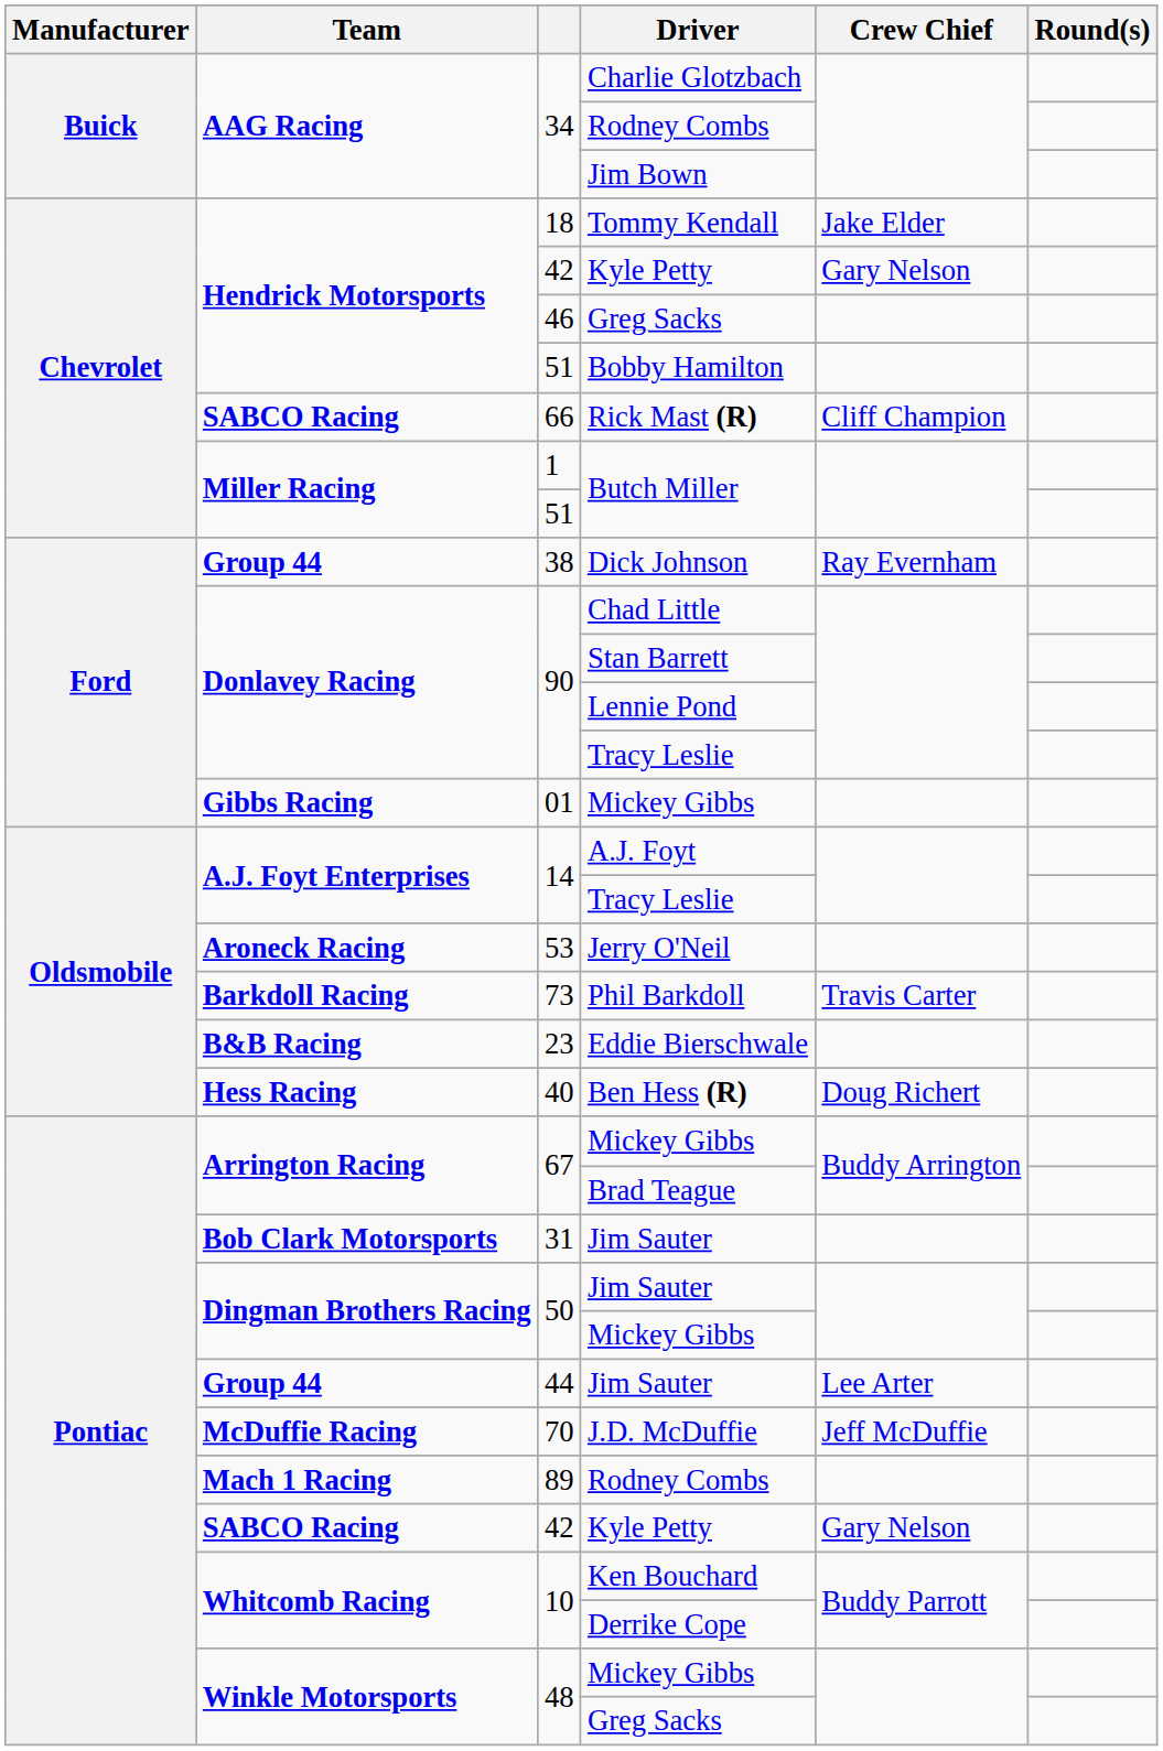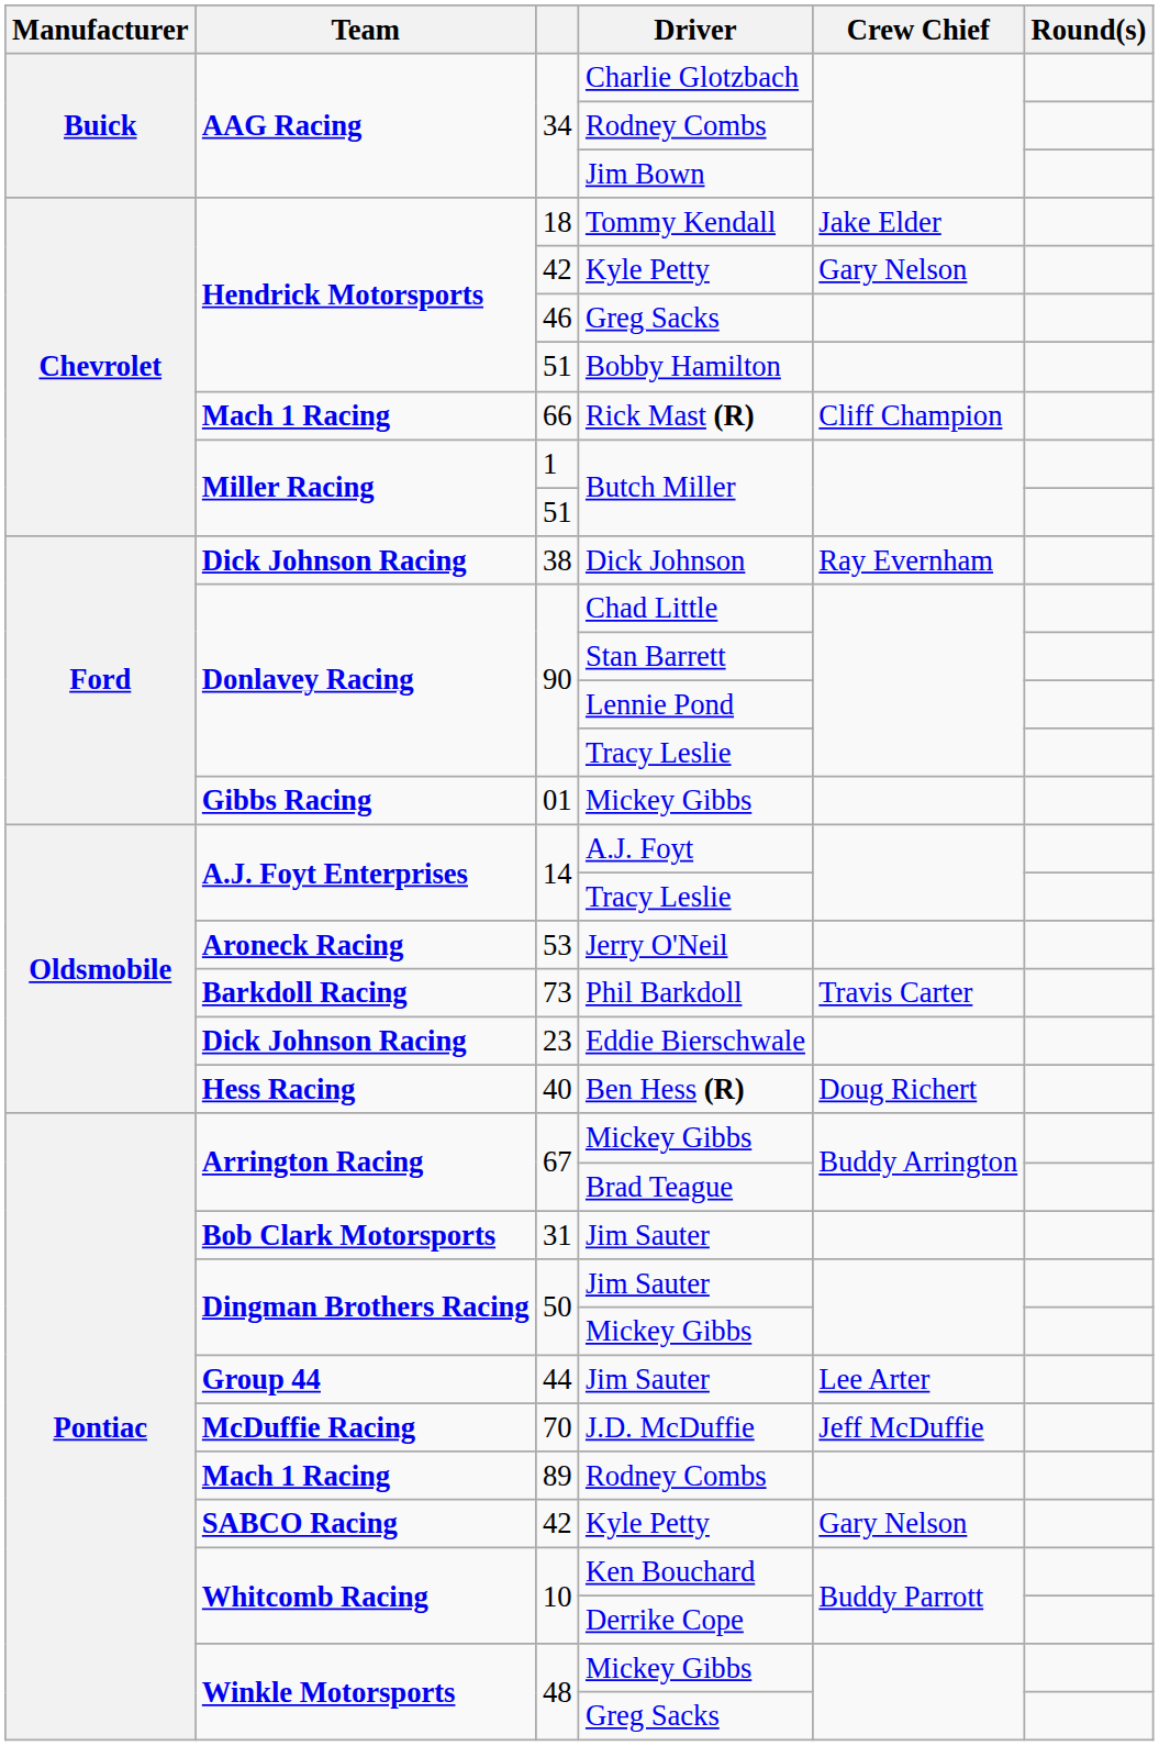Rick Mast (R) | Team: SABCO Racing -> Mach 1 Racing
Dick Johnson | Team: Group 44 -> Dick Johnson Racing
Eddie Bierschwale | Team: B&B Racing -> Dick Johnson Racing
